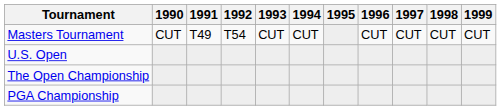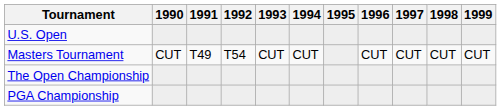rows swapped: Masters Tournament <-> U.S. Open
